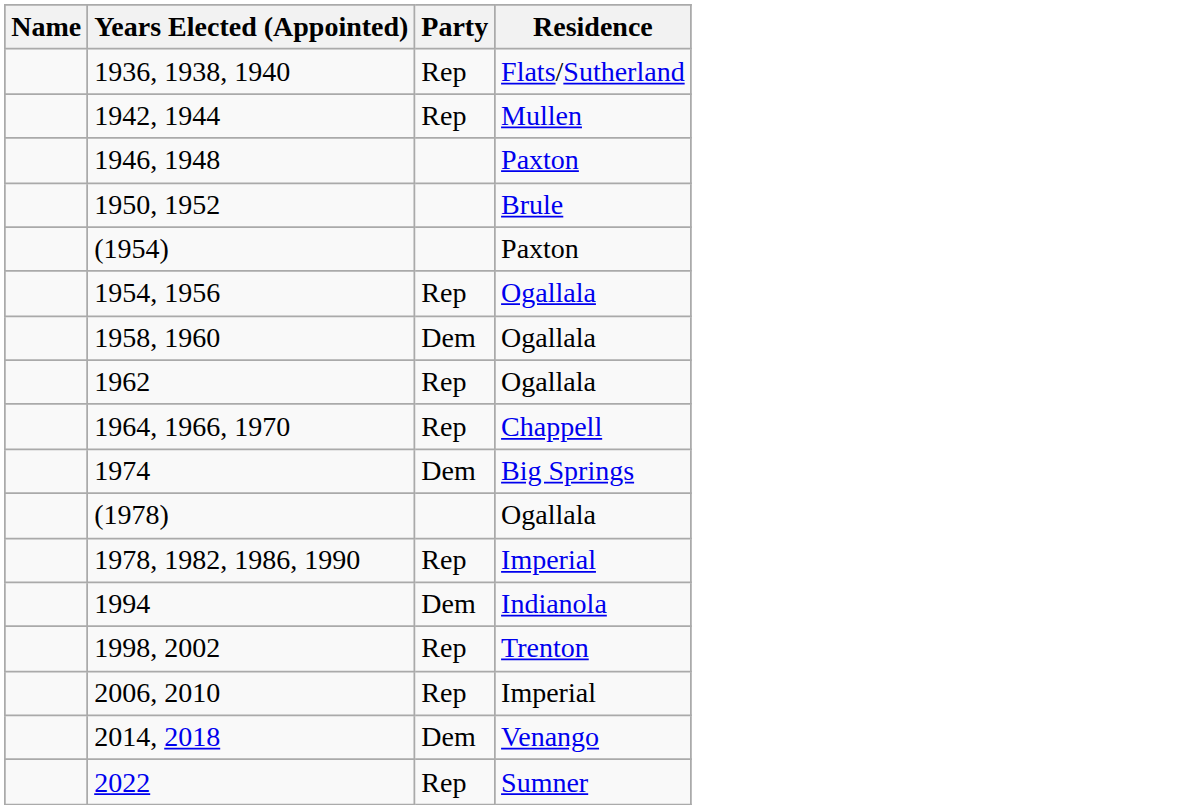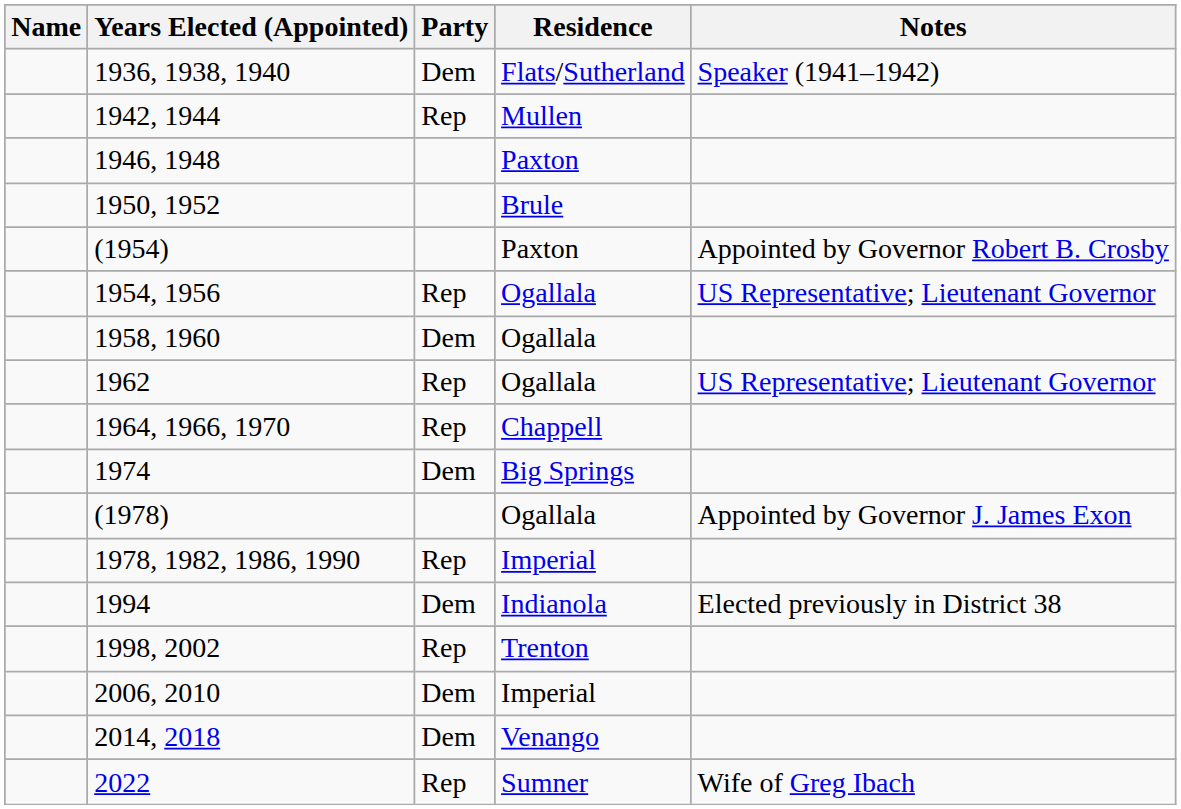+ column: Notes | Speaker (1941–1942) | Appointed by Governor Robert B. Crosby | US Representative; Lieutenant Governor | US Representative; Lieutenant Governor | Appointed by Governor J. James Exon | Elected previously in District 38 | Wife of Greg Ibach
1936, 1938, 1940 | Party: Rep -> Dem
2006, 2010 | Party: Rep -> Dem
